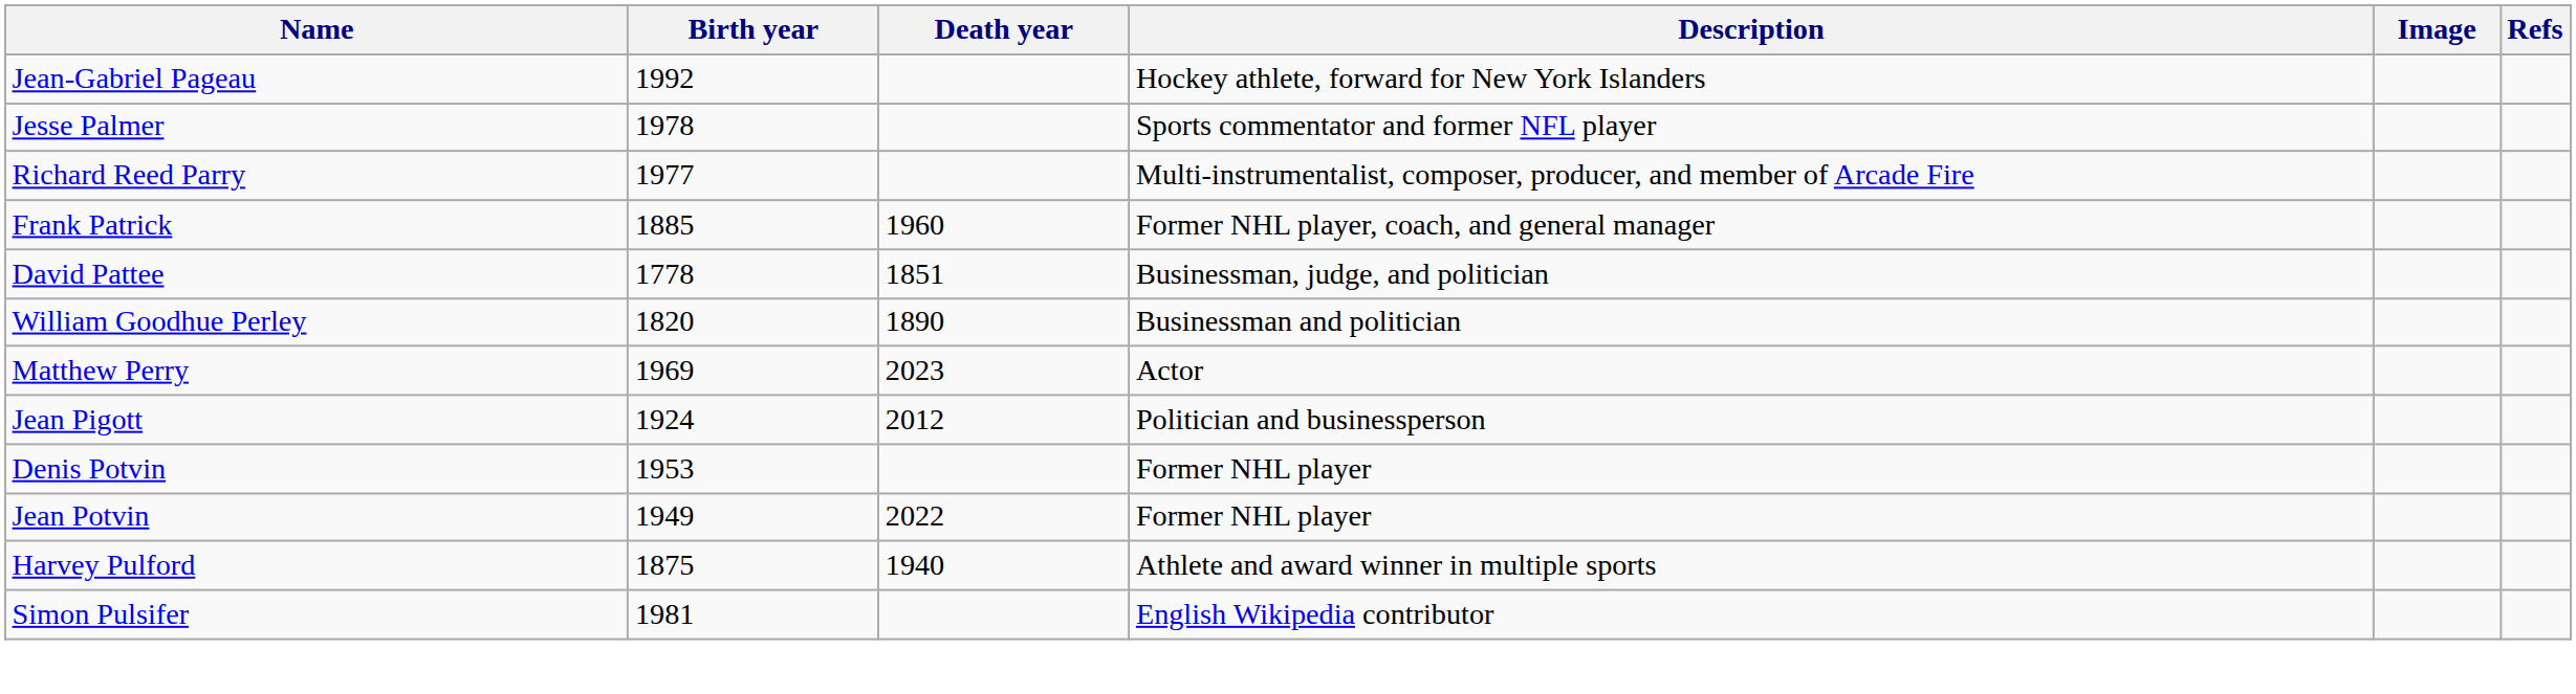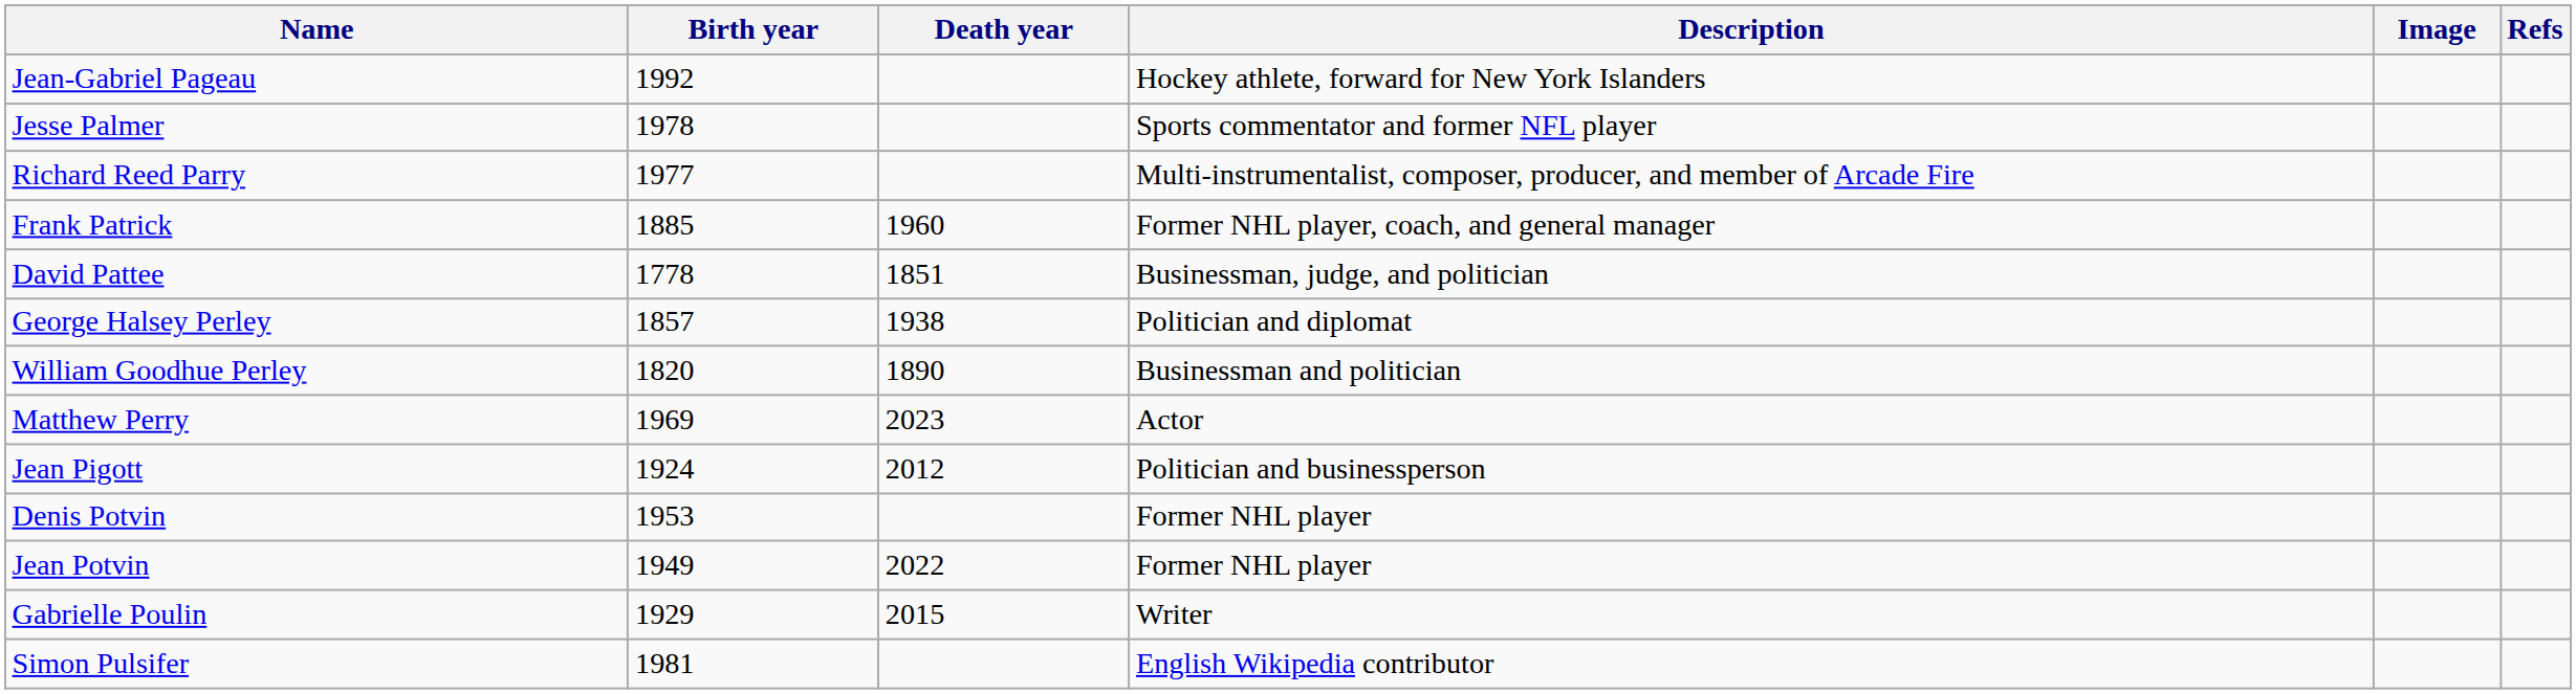+ row: George Halsey Perley | 1857 | 1938 | Politician and diplomat
+ row: Gabrielle Poulin | 1929 | 2015 | Writer
- row: Harvey Pulford | 1875 | 1940 | Athlete and award winner in multiple sports
